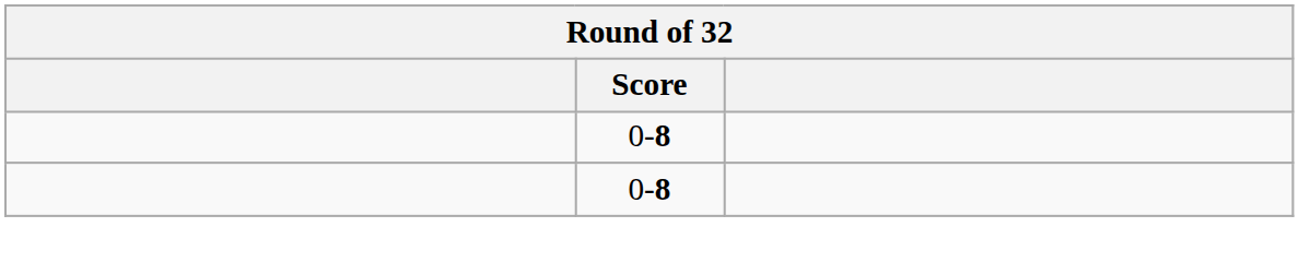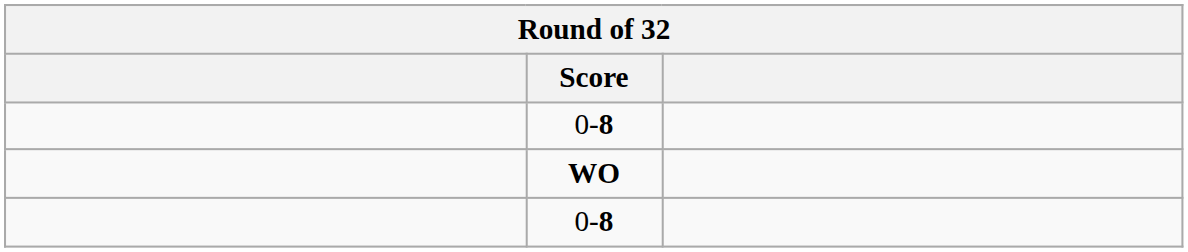+ row: WO
